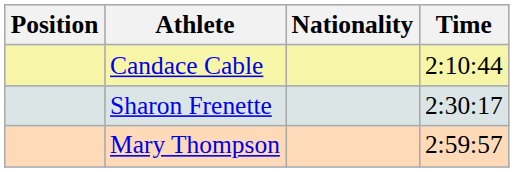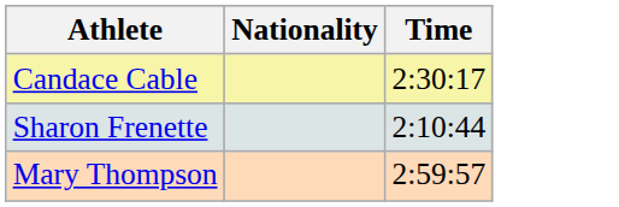- column: Position
Candace Cable | Time: 2:10:44 -> 2:30:17
Sharon Frenette | Time: 2:30:17 -> 2:10:44
